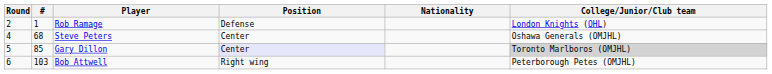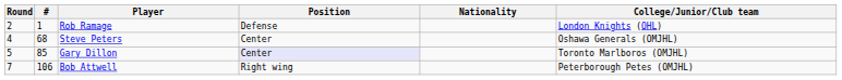Gary Dillon | College/Junior/Club team: lightgrey background -> no background
Bob Attwell | Round: 6 -> 7
Bob Attwell | #: 103 -> 106
